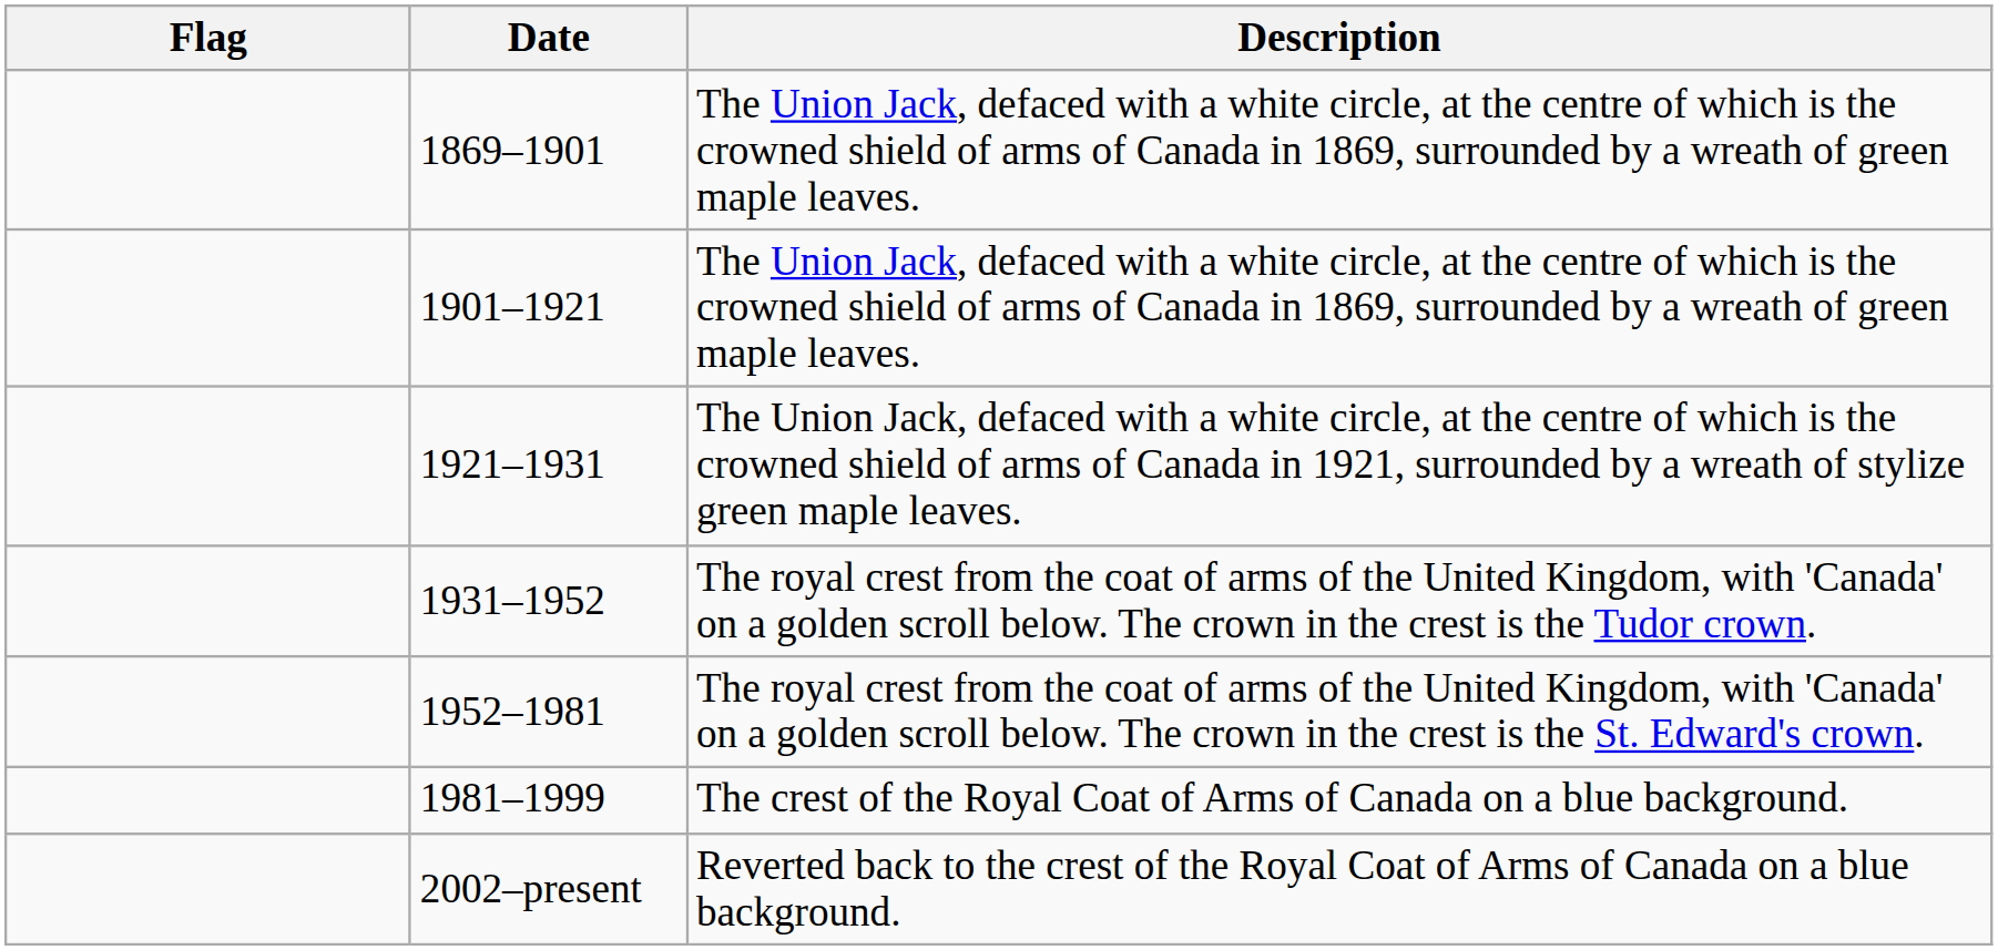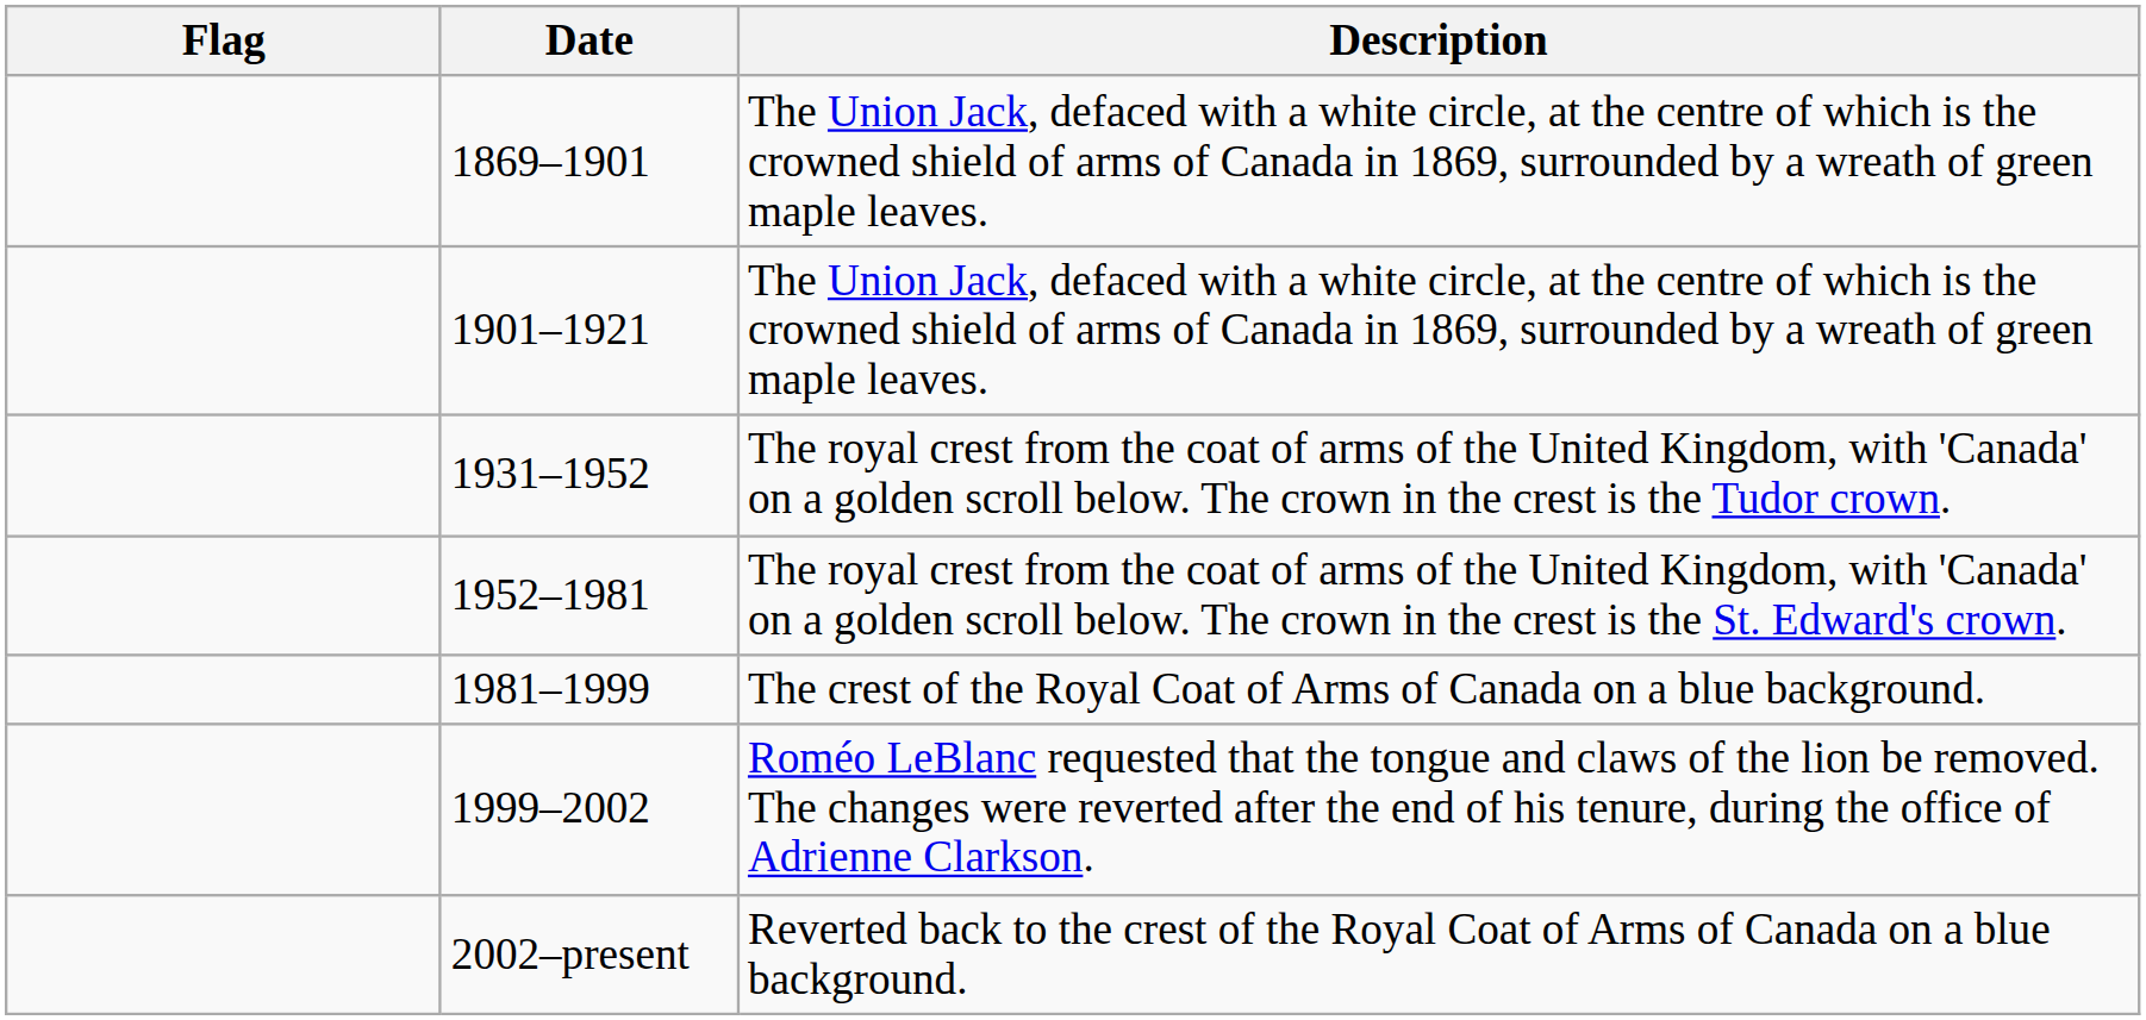- row: 1921–1931 | The Union Jack, defaced with a white circle, at the centre of which is the crowned shield of arms of Canada in 1921, surrounded by a wreath of stylize green maple leaves.
+ row: 1999–2002 | Roméo LeBlanc requested that the tongue and claws of the lion be removed. The changes were reverted after the end of his tenure, during the office of Adrienne Clarkson.
